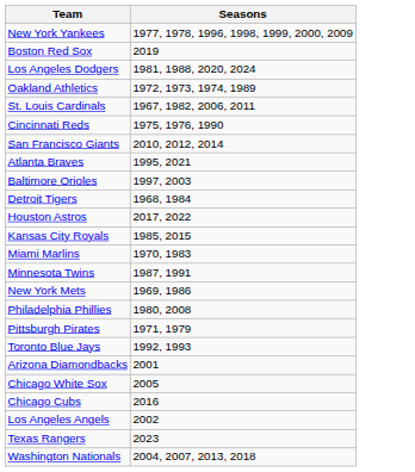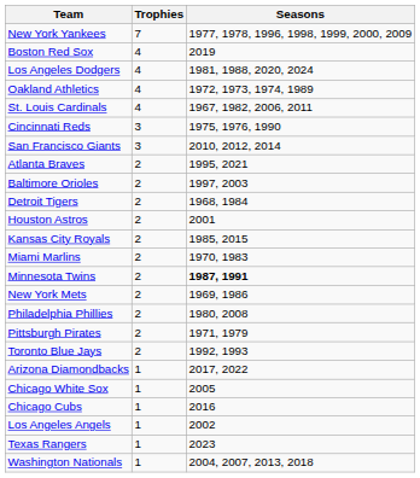+ column: Trophies | 7 | 4 | 4 | 4 | 4 | 3 | 3 | 2 | 2 | 2 | 2 | 2 | 2 | 2 | 2 | 2 | 2 | 2 | 1 | 1 | 1 | 1 | 1 | 1
Houston Astros | Seasons: 2017, 2022 -> 2001
Minnesota Twins | Seasons: normal -> bold
Arizona Diamondbacks | Seasons: 2001 -> 2017, 2022
